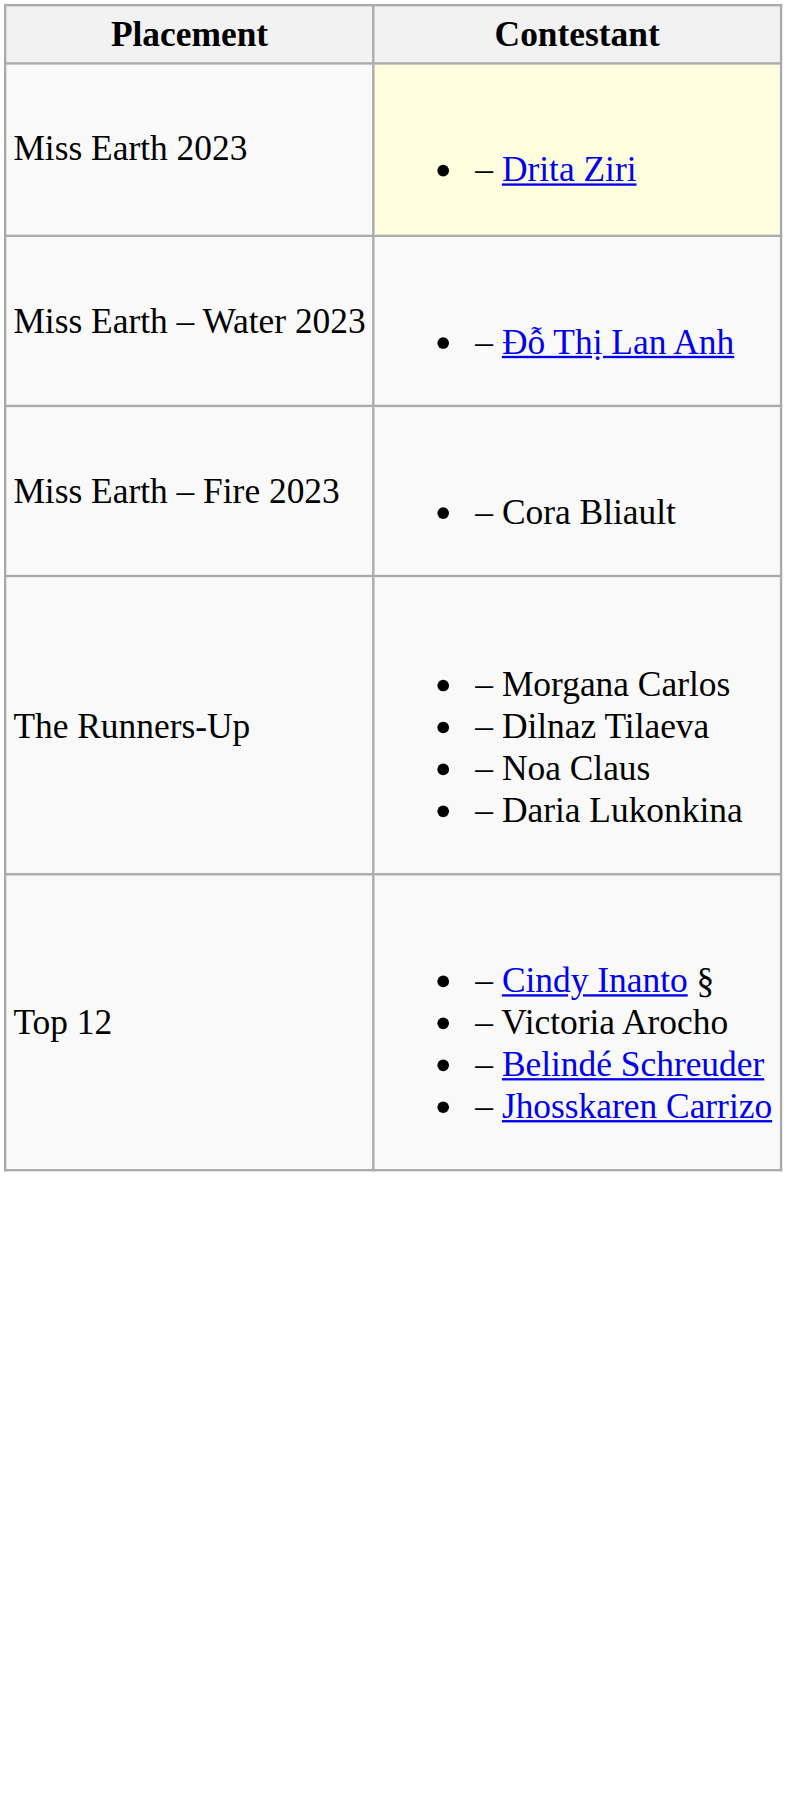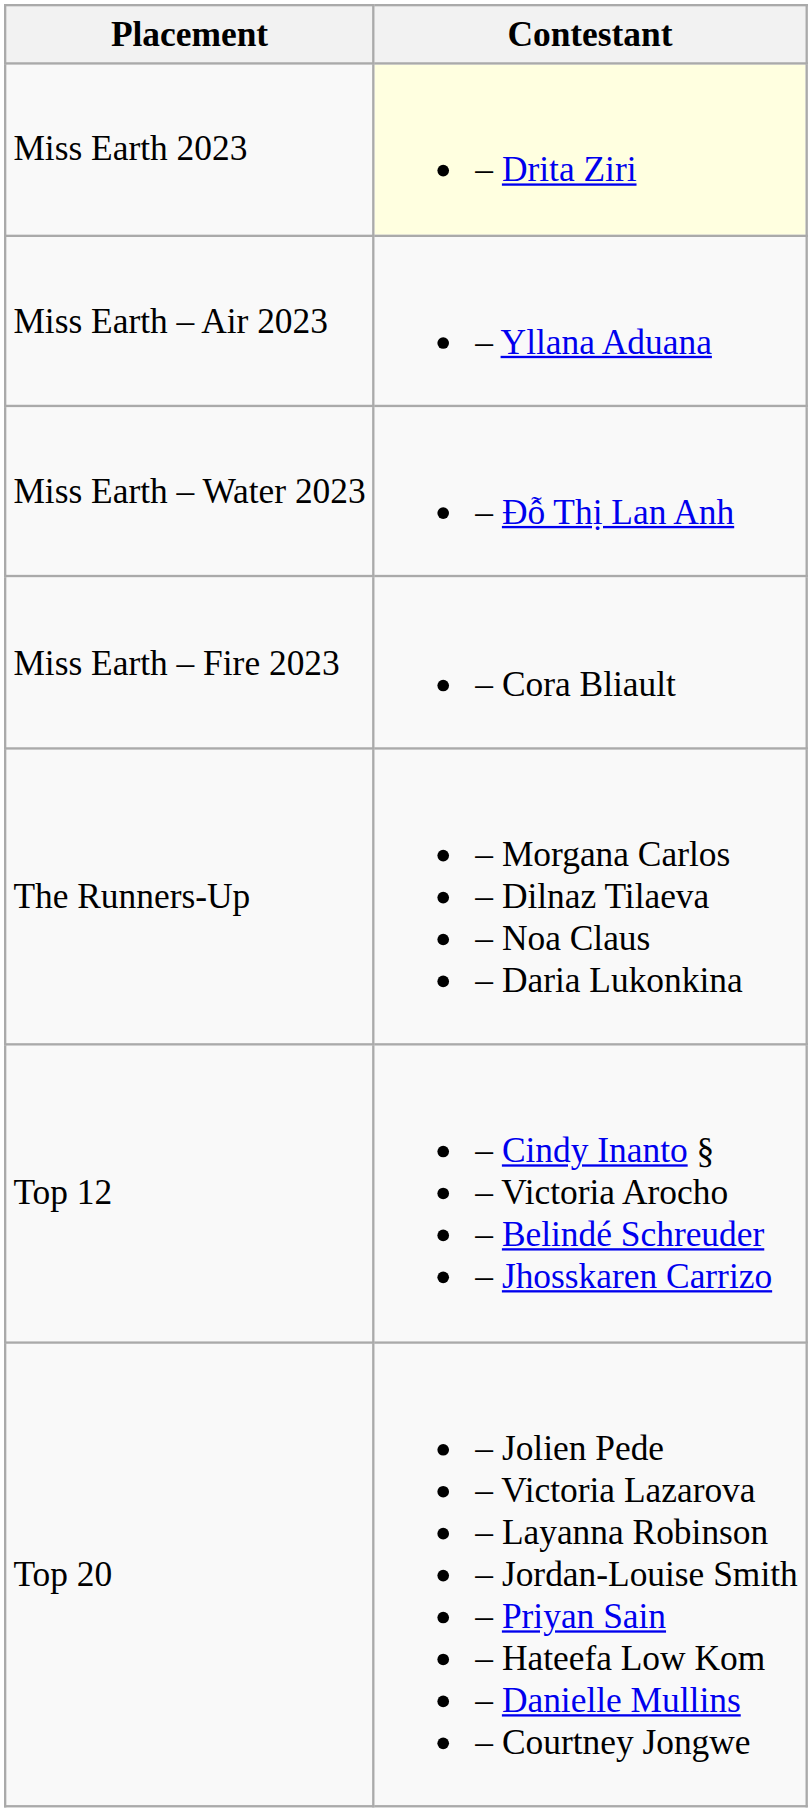+ row: Miss Earth – Air 2023 | – Yllana Aduana
+ row: Top 20 | – Jolien Pede – Victoria Lazarova – Layanna Robinson – Jordan-Louise Smith – Priyan Sain – Hateefa Low Kom – Danielle Mullins – Courtney Jongwe
